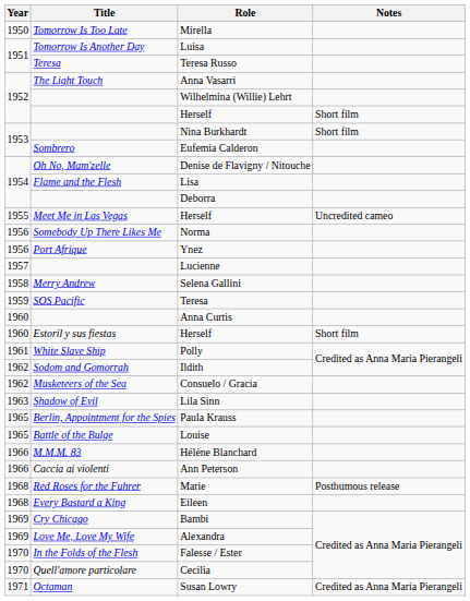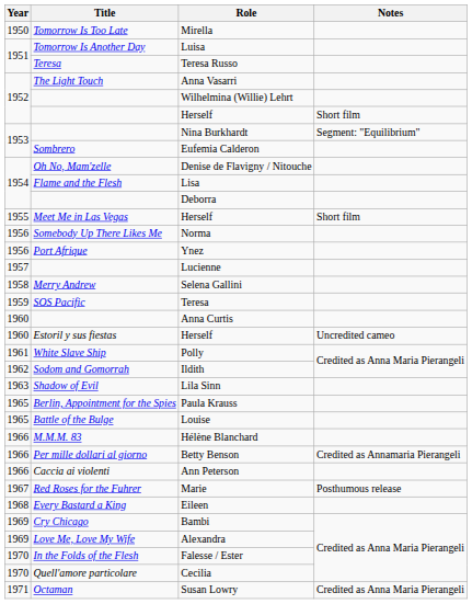Nina Burkhardt | Notes: Short film -> Segment: "Equilibrium"
Meet Me in Las Vegas / Herself | Notes: Uncredited cameo -> Short film
Estoril y sus fiestas / Herself | Notes: Short film -> Uncredited cameo
- row: 1962 | Musketeers of the Sea | Consuelo / Gracia
+ row: 1966 | Per mille dollari al giorno | Betty Benson | Credited as Annamaria Pierangeli
Marie | Year: 1968 -> 1967
